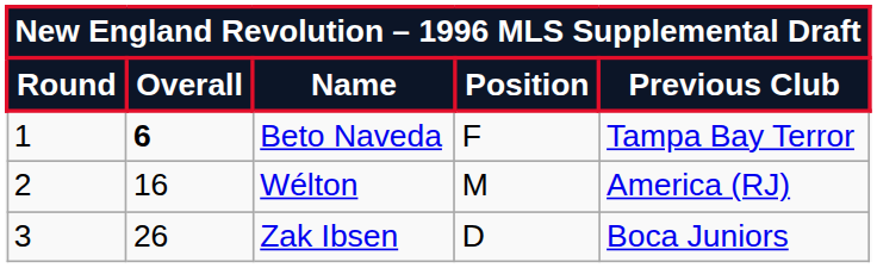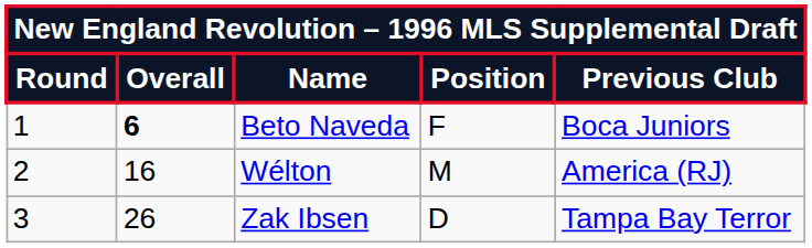Beto Naveda | Previous Club: Tampa Bay Terror -> Boca Juniors
Zak Ibsen | Previous Club: Boca Juniors -> Tampa Bay Terror
